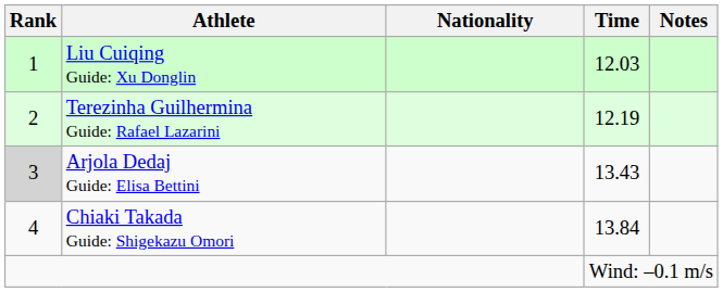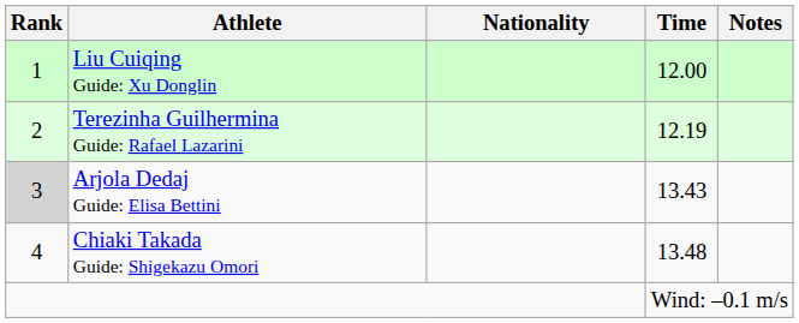Liu Cuiqing Guide: Xu Donglin | Time: 12.03 -> 12.00
Chiaki Takada Guide: Shigekazu Omori | Time: 13.84 -> 13.48
